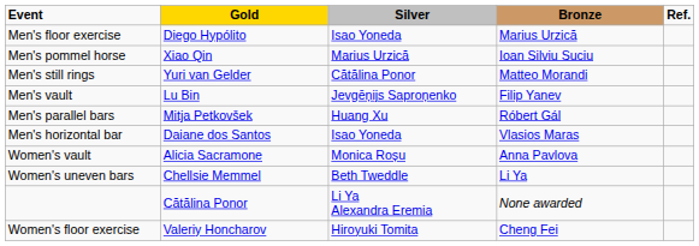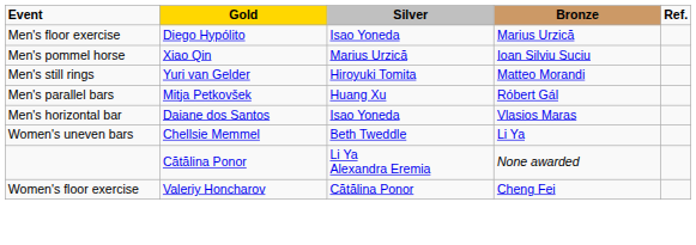Men's still rings | Silver: Cătălina Ponor -> Hiroyuki Tomita
- row: Men's vault | Lu Bin | Jevgēņijs Saproņenko | Filip Yanev
- row: Women's vault | Alicia Sacramone | Monica Roșu | Anna Pavlova
Women's floor exercise | Silver: Hiroyuki Tomita -> Cătălina Ponor
